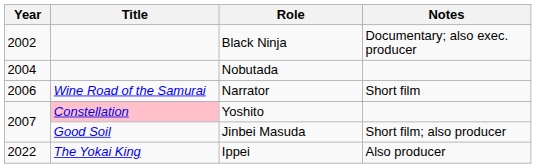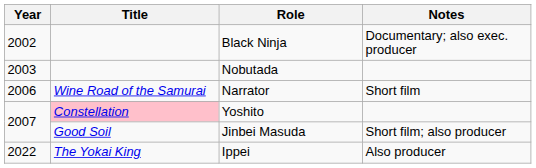Nobutada | Year: 2004 -> 2003
